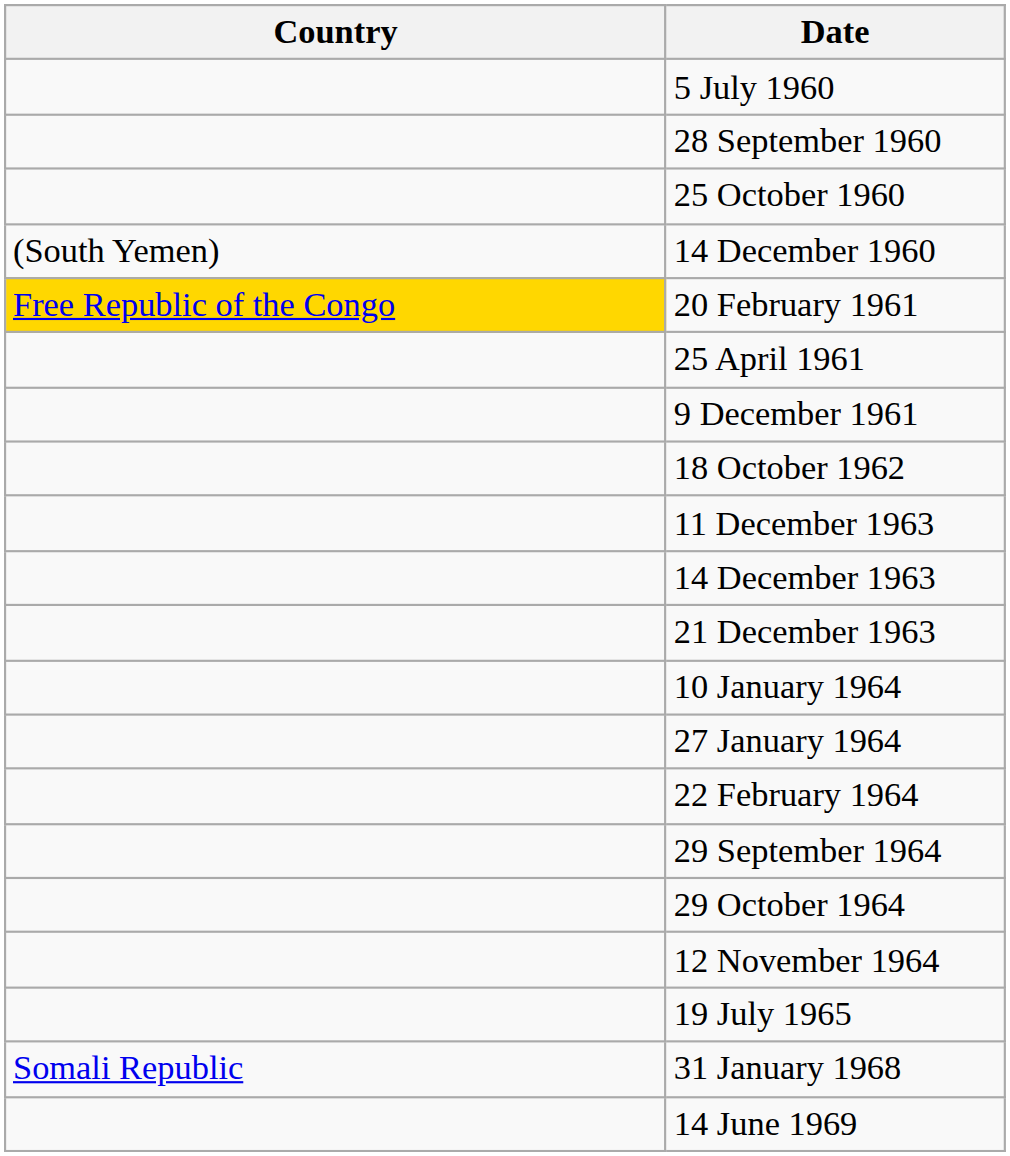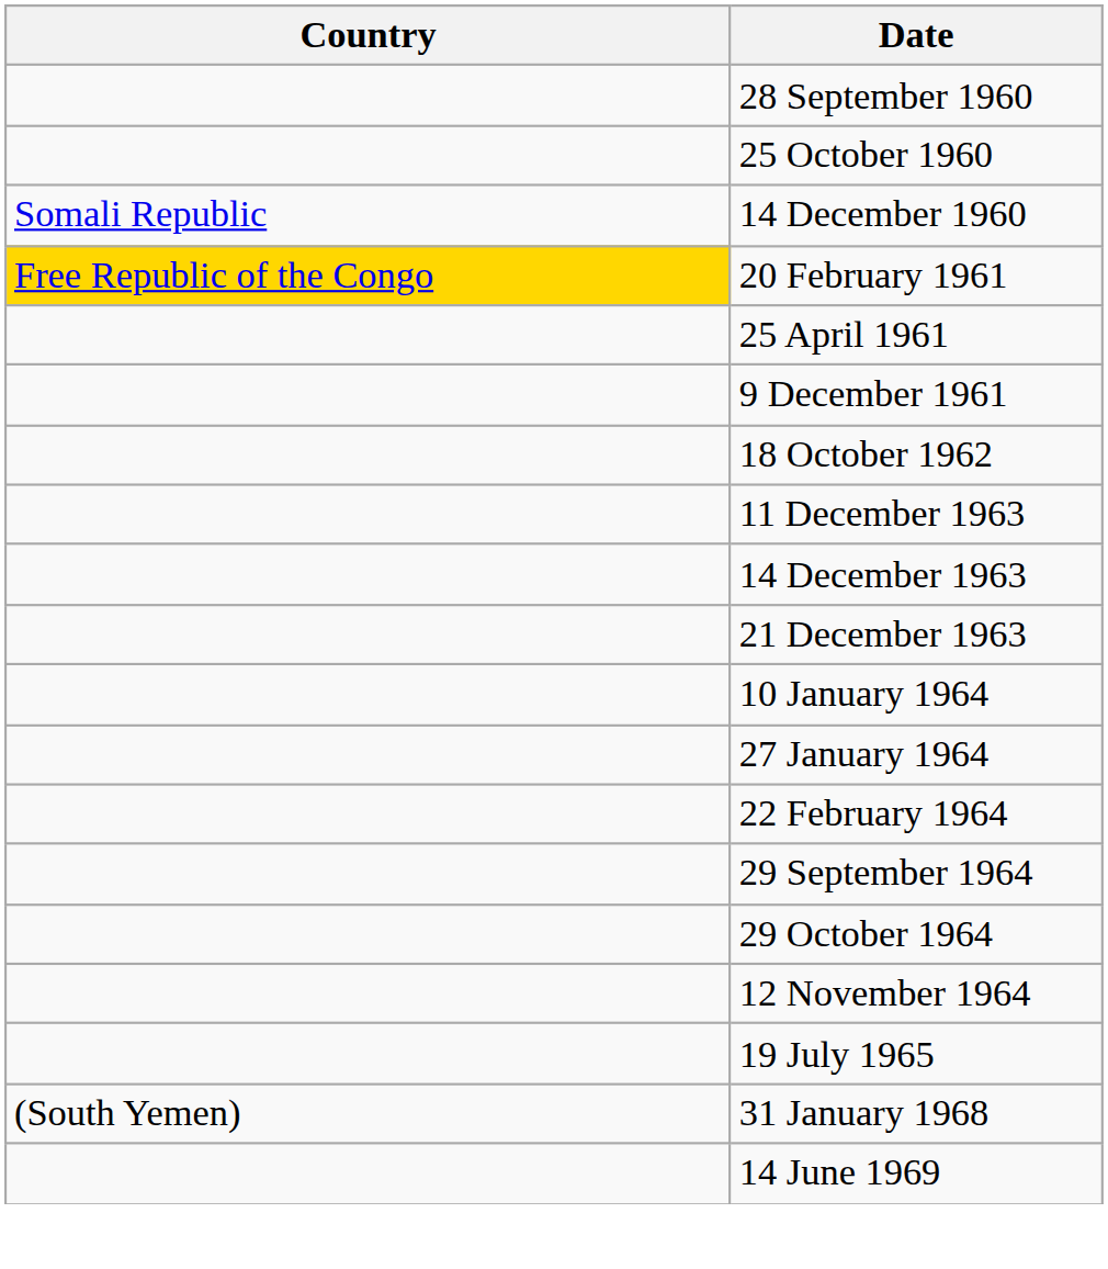- row: 5 July 1960
14 December 1960 | Country: (South Yemen) -> Somali Republic
31 January 1968 | Country: Somali Republic -> (South Yemen)
